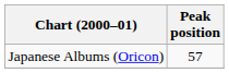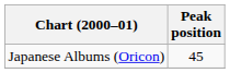Japanese Albums (Oricon) | Peak position: 57 -> 45
